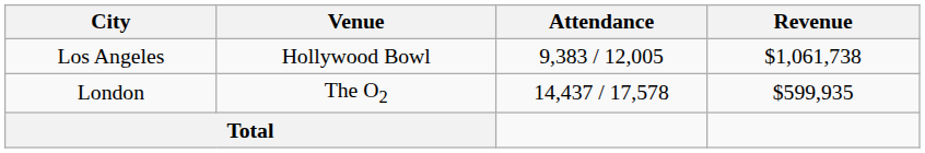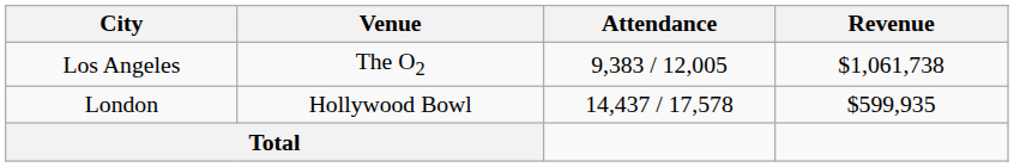Los Angeles | Venue: Hollywood Bowl -> The O2
London | Venue: The O2 -> Hollywood Bowl
